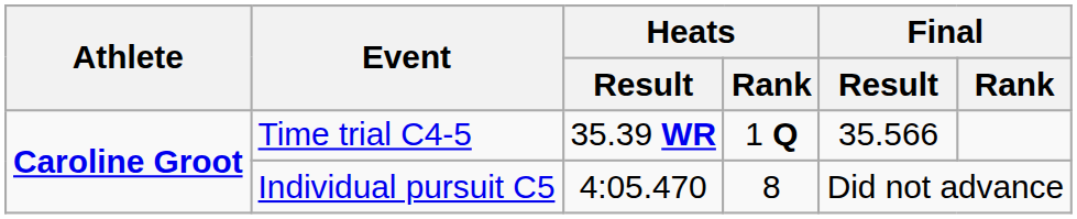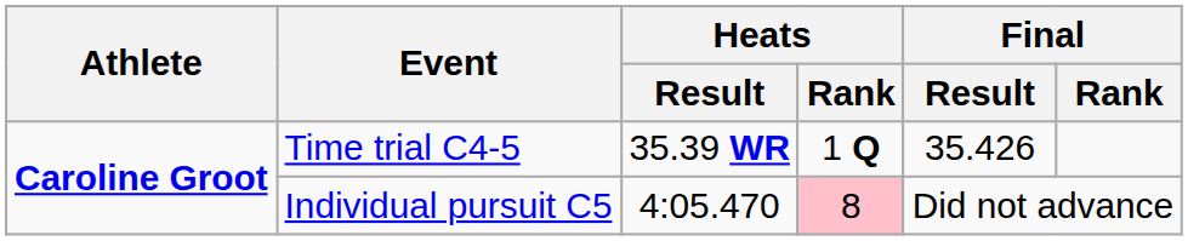Time trial C4-5 | Final / Result: 35.566 -> 35.426
Individual pursuit C5 | Heats / Rank: no background -> pink background
